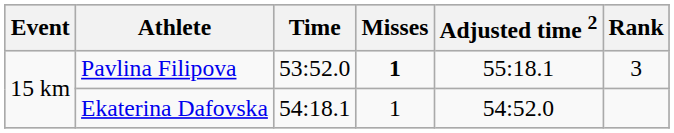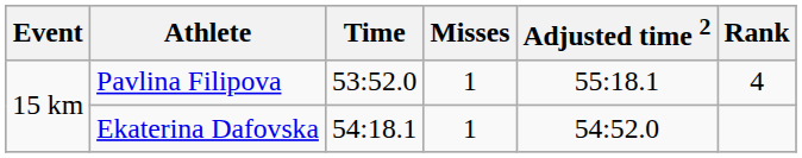Pavlina Filipova | Misses: bold -> normal
Pavlina Filipova | Rank: 3 -> 4
